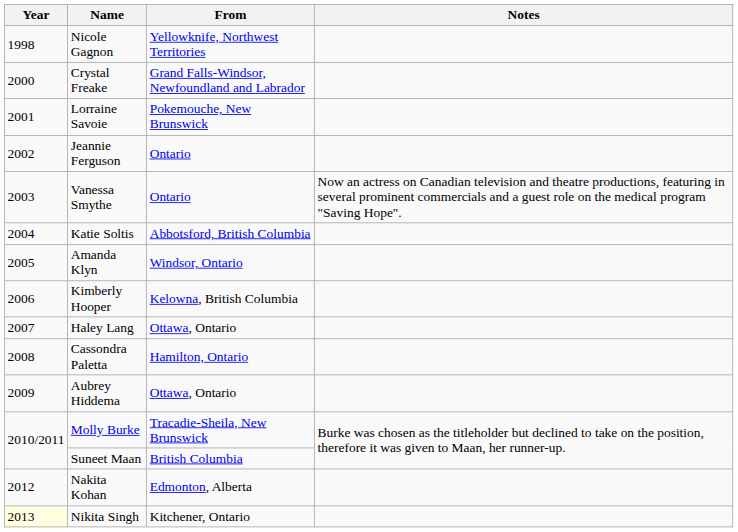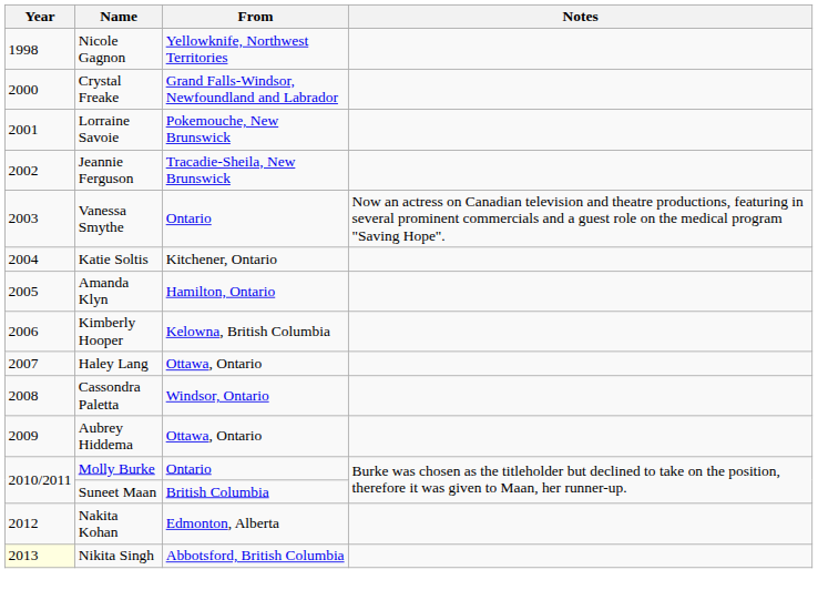Jeannie Ferguson | From: Ontario -> Tracadie-Sheila, New Brunswick
Katie Soltis | From: Abbotsford, British Columbia -> Kitchener, Ontario
Amanda Klyn | From: Windsor, Ontario -> Hamilton, Ontario
Cassondra Paletta | From: Hamilton, Ontario -> Windsor, Ontario
Molly Burke | From: Tracadie-Sheila, New Brunswick -> Ontario
Nikita Singh | From: Kitchener, Ontario -> Abbotsford, British Columbia
